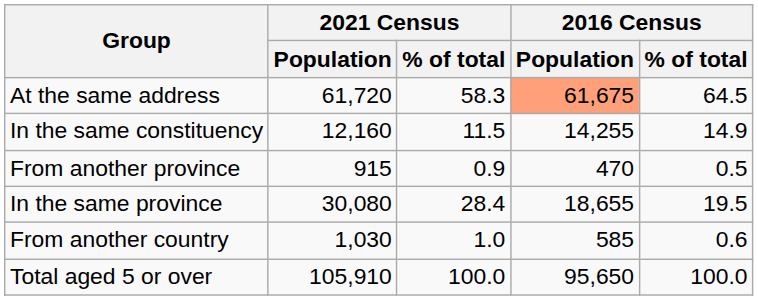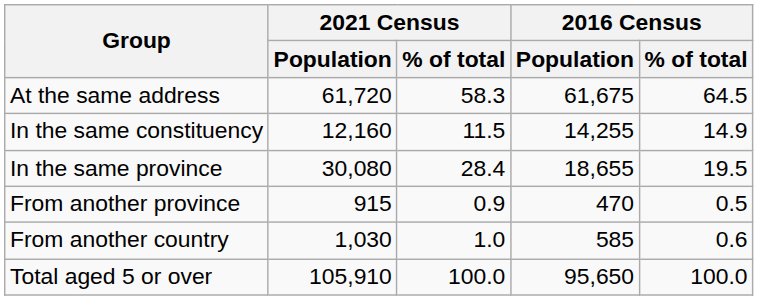At the same address | 2016 Census / Population: lightsalmon background -> no background
rows swapped: In the same province <-> From another province
